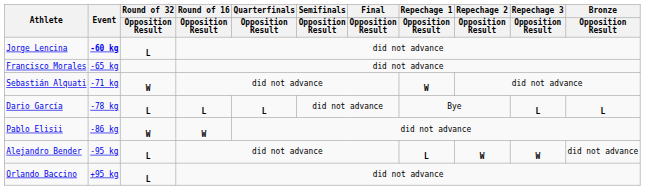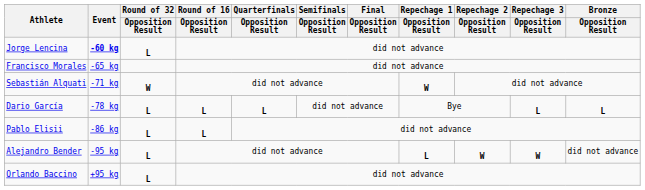Pablo Elisii | Round of 32 / Opposition Result: W -> L
Pablo Elisii | Round of 16 / Opposition Result: W -> L
